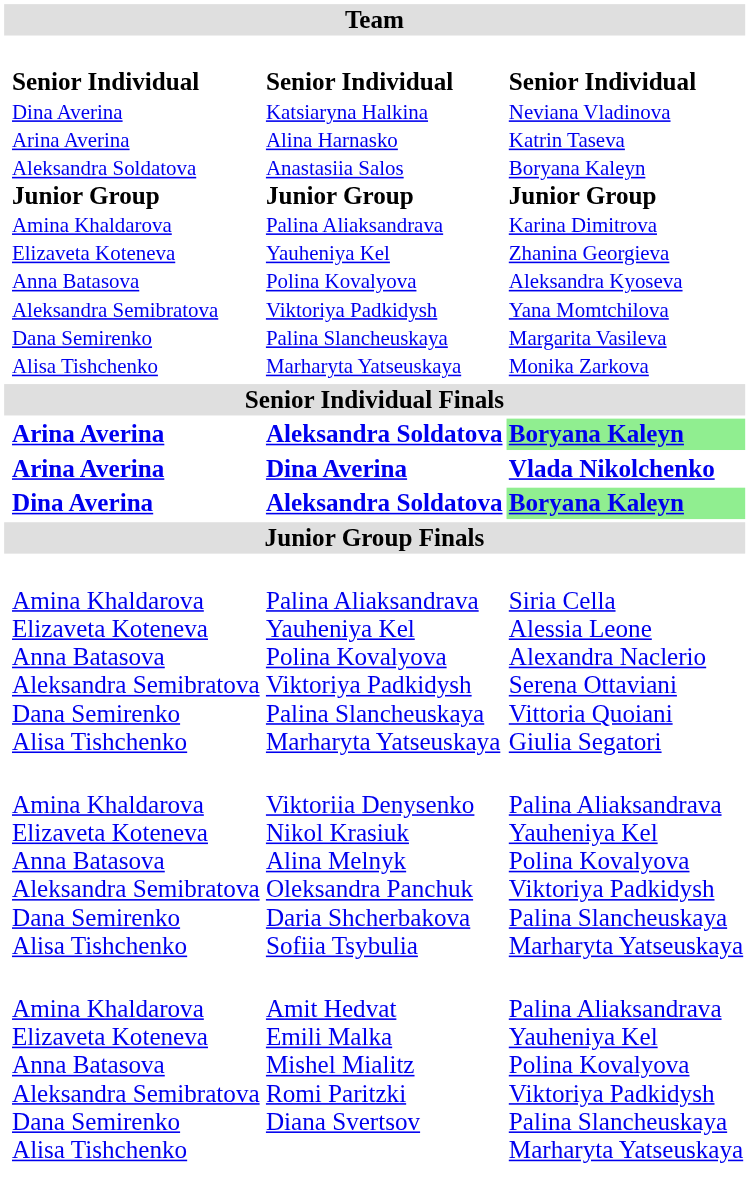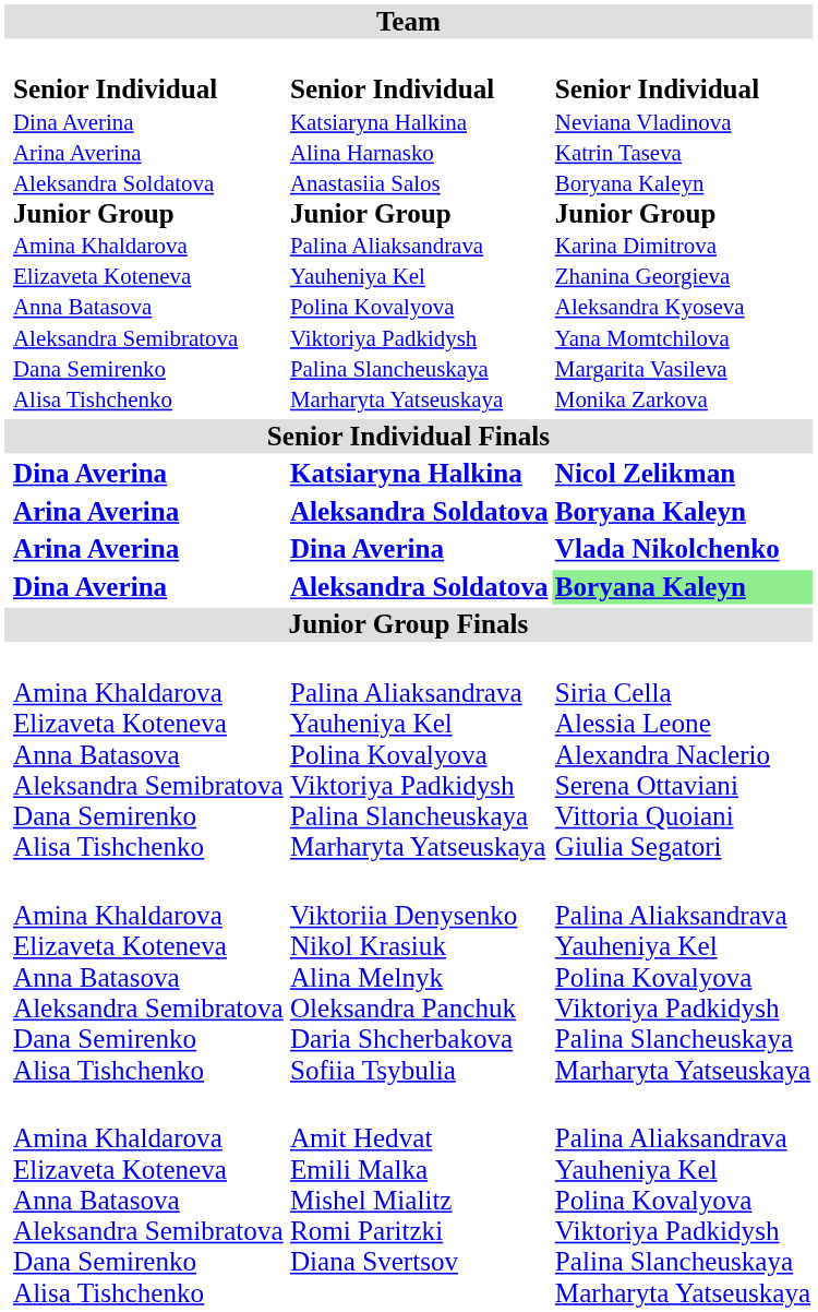+ row: Dina Averina | Katsiaryna Halkina | Nicol Zelikman
Arina Averina / Aleksandra Soldatova | column 4: lightgreen background -> no background
